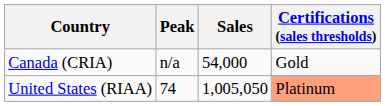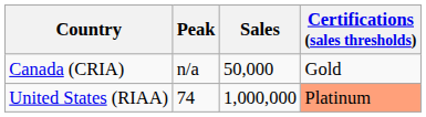Canada (CRIA) | Sales: 54,000 -> 50,000
United States (RIAA) | Sales: 1,005,050 -> 1,000,000
